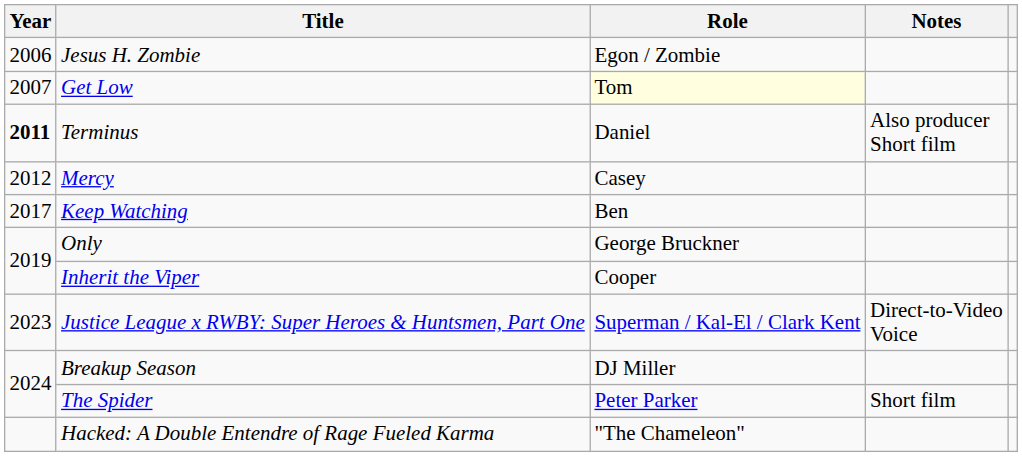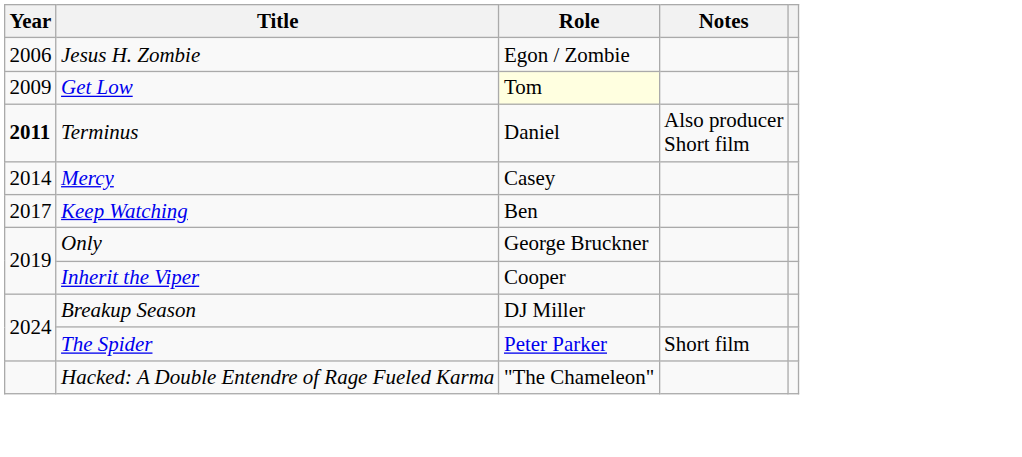Get Low | Year: 2007 -> 2009
Mercy | Year: 2012 -> 2014
- row: 2023 | Justice League x RWBY: Super Heroes & Huntsmen, Part One | Superman / Kal-El / Clark Kent | Direct-to-Video Voice
